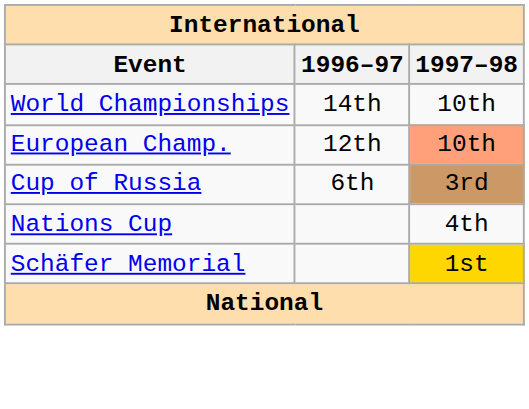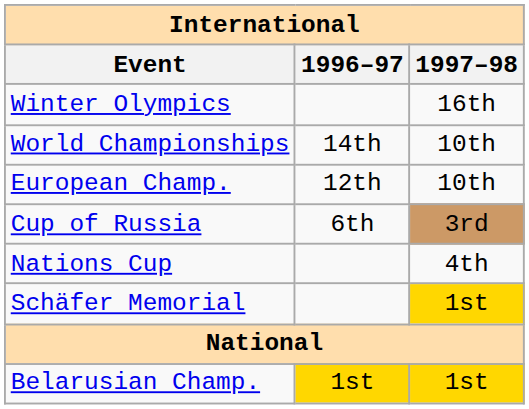+ row: Winter Olympics | 16th
European Champ. | 1997–98: lightsalmon background -> no background
+ row: Belarusian Champ. | 1st | 1st
